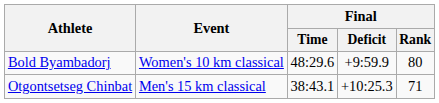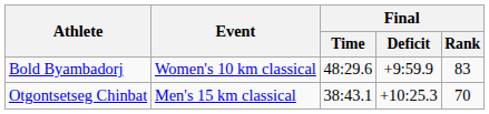Bold Byambadorj | Final / Rank: 80 -> 83
Otgontsetseg Chinbat | Final / Rank: 71 -> 70
